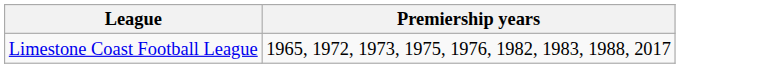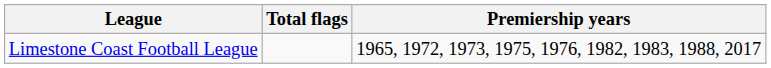+ column: Total flags
